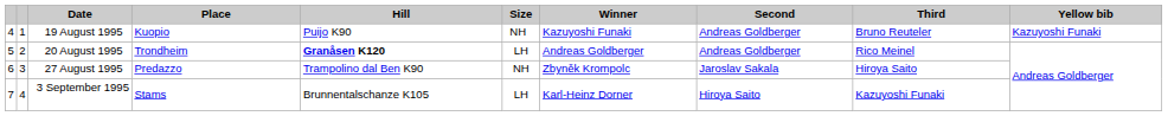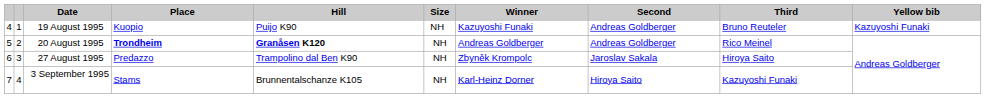20 August 1995 | Place: normal -> bold
20 August 1995 | Size: LH -> NH
3 September 1995 | Size: LH -> NH
